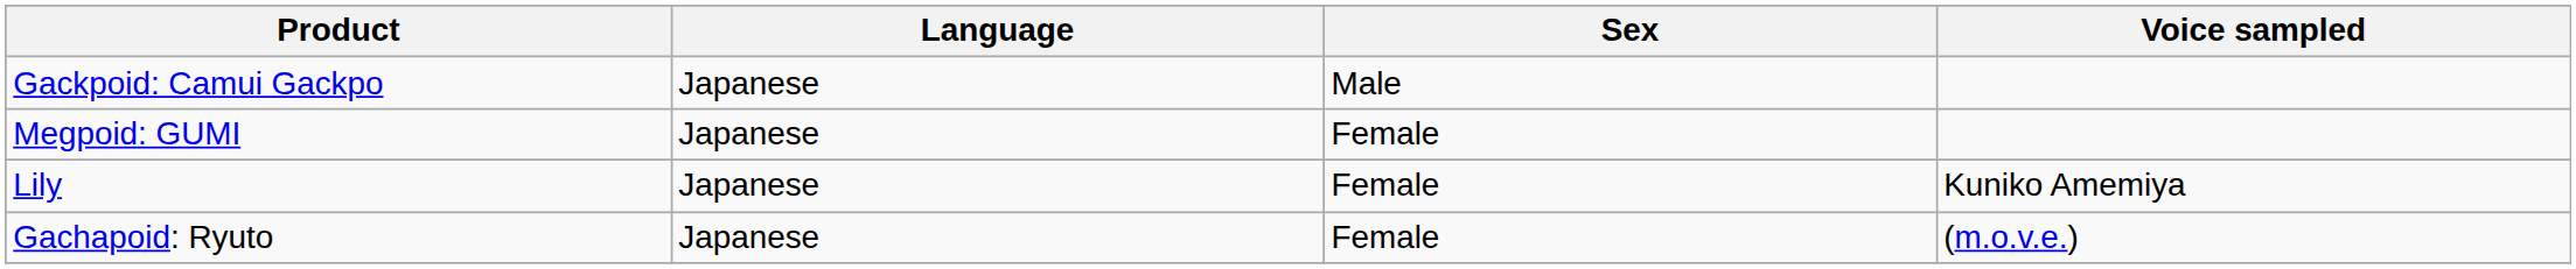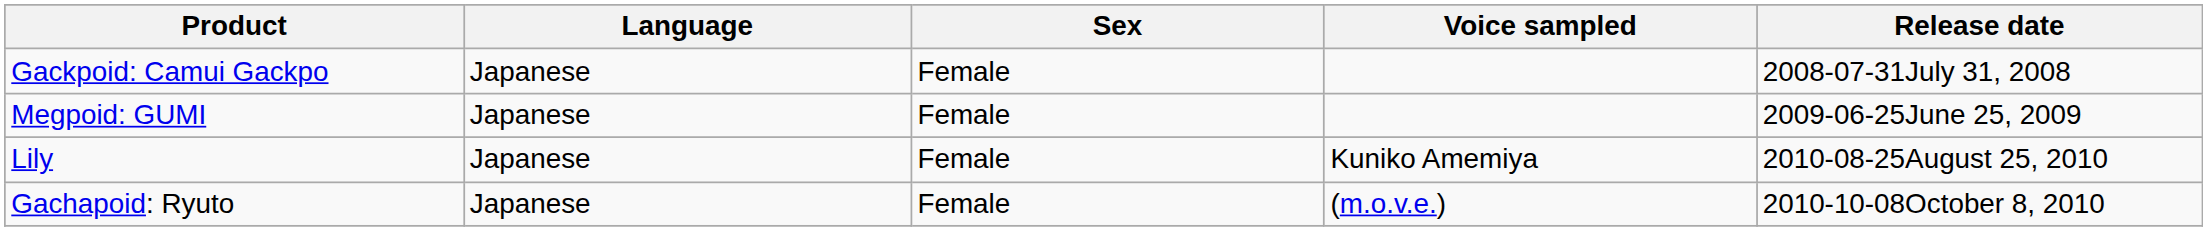+ column: Release date | 2008-07-31July 31, 2008 | 2009-06-25June 25, 2009 | 2010-08-25August 25, 2010 | 2010-10-08October 8, 2010
Gackpoid: Camui Gackpo | Sex: Male -> Female
